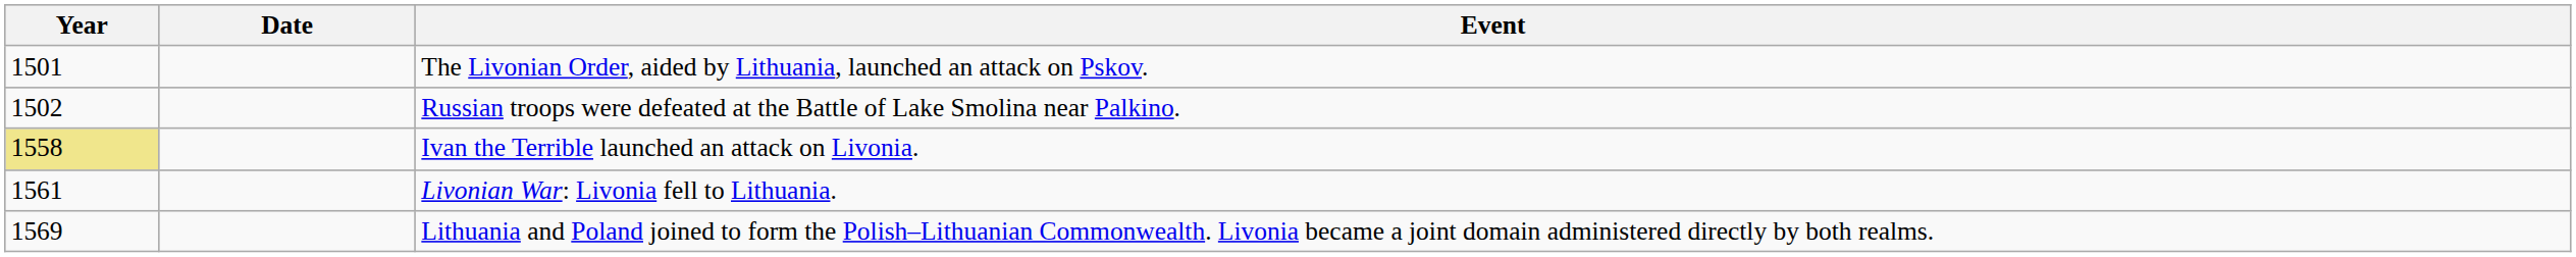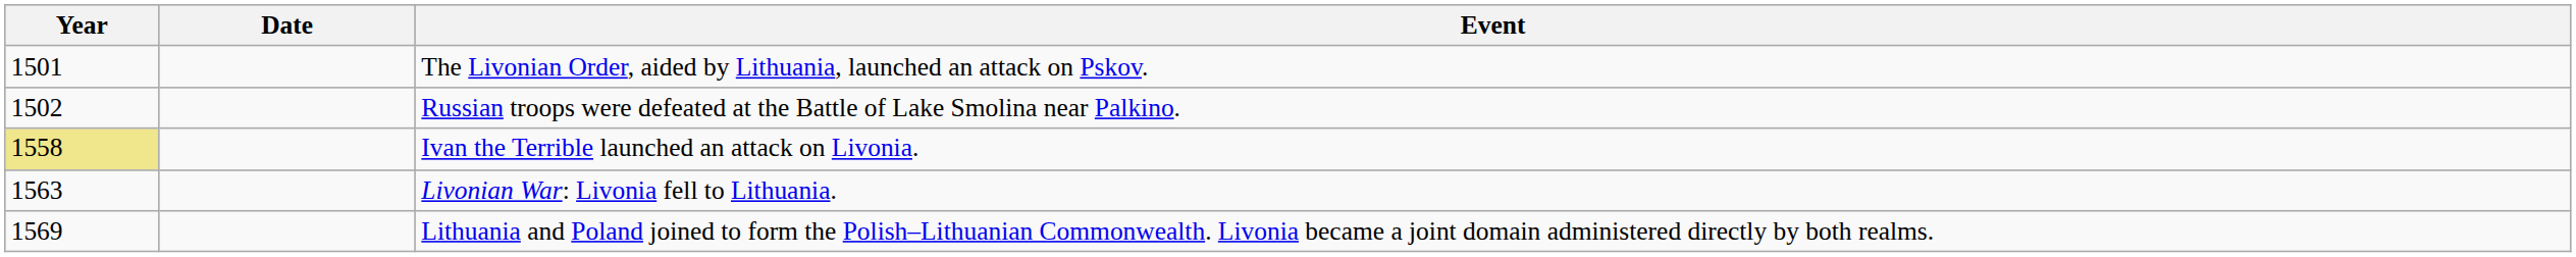Livonian War: Livonia fell to Lithuania. | Year: 1561 -> 1563
